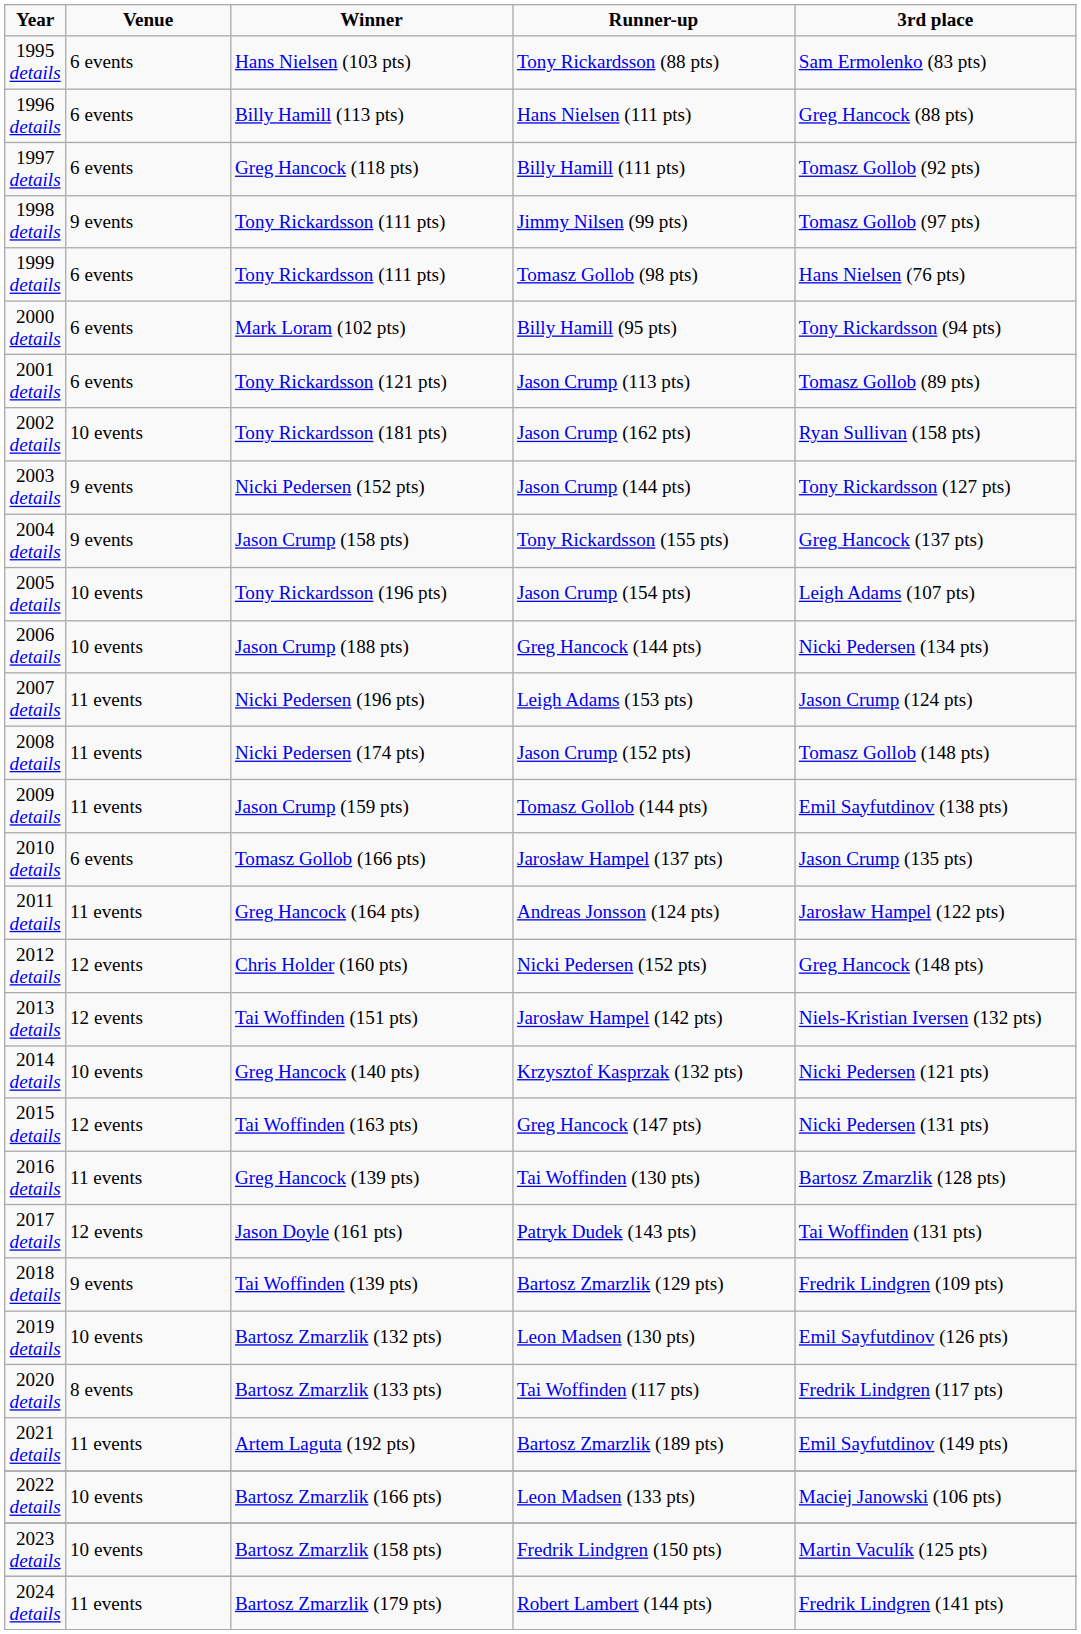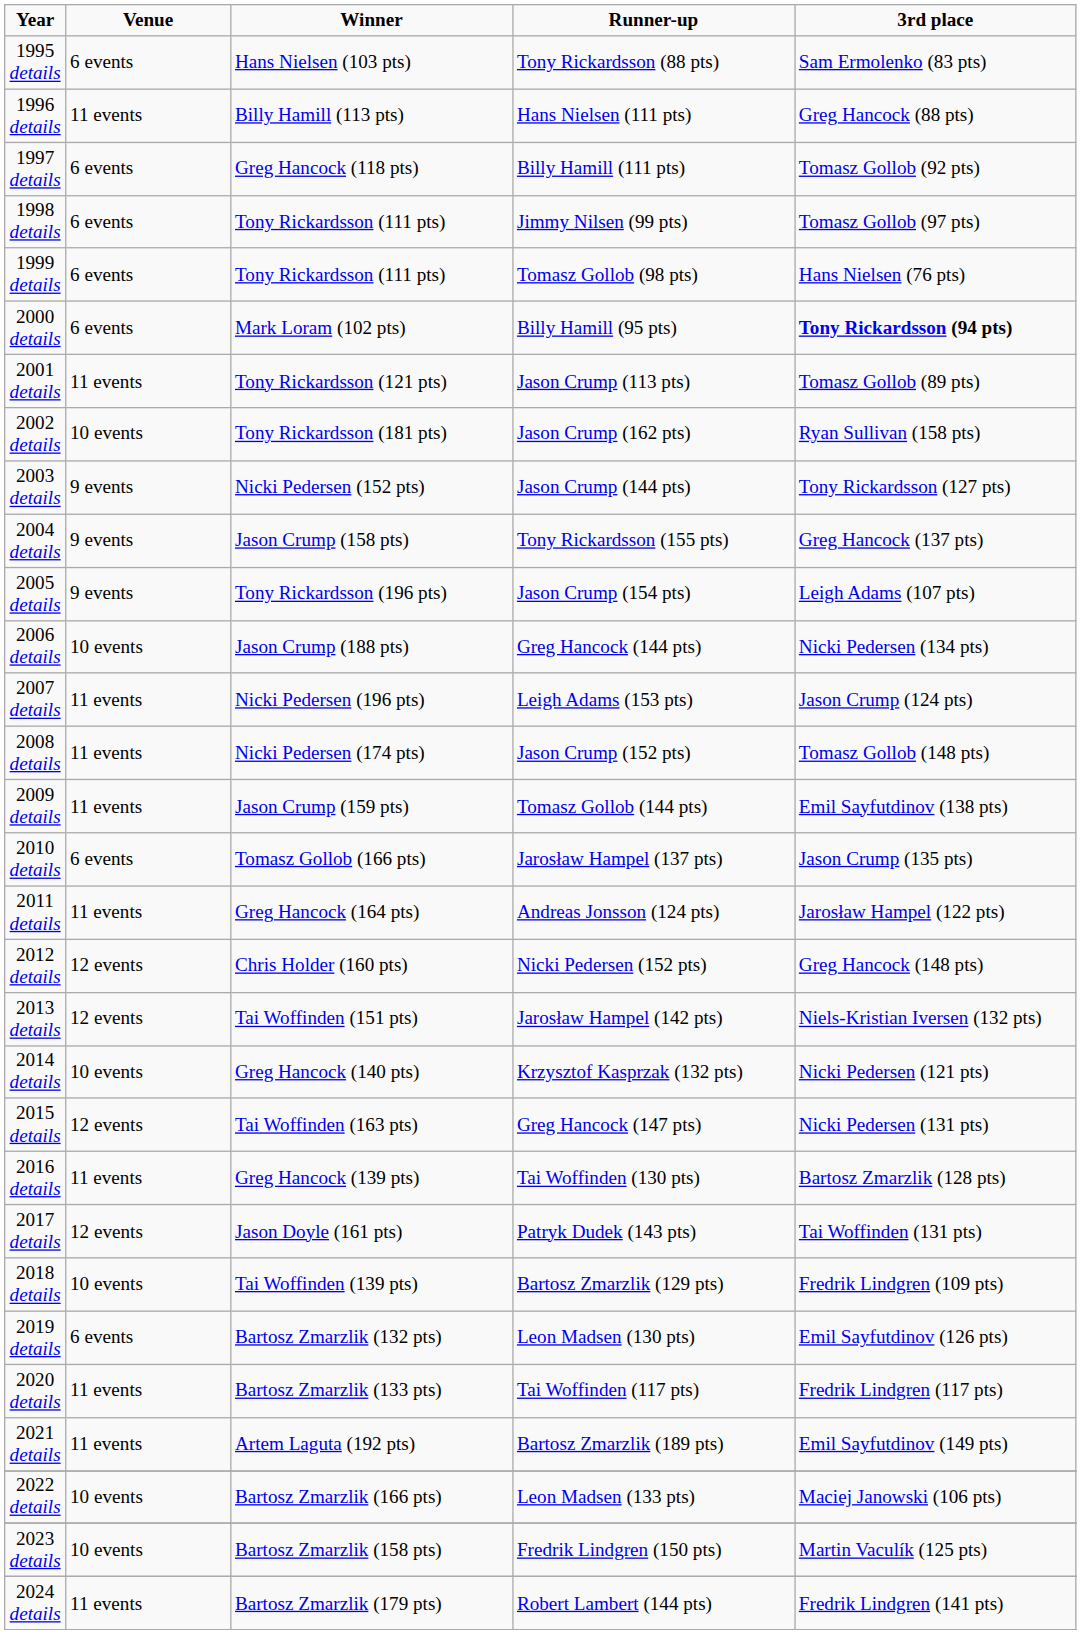1996 details | Venue: 6 events -> 11 events
1998 details | Venue: 9 events -> 6 events
2000 details | 3rd place: normal -> bold
2001 details | Venue: 6 events -> 11 events
2005 details | Venue: 10 events -> 9 events
2018 details | Venue: 9 events -> 10 events
2019 details | Venue: 10 events -> 6 events
2020 details | Venue: 8 events -> 11 events
